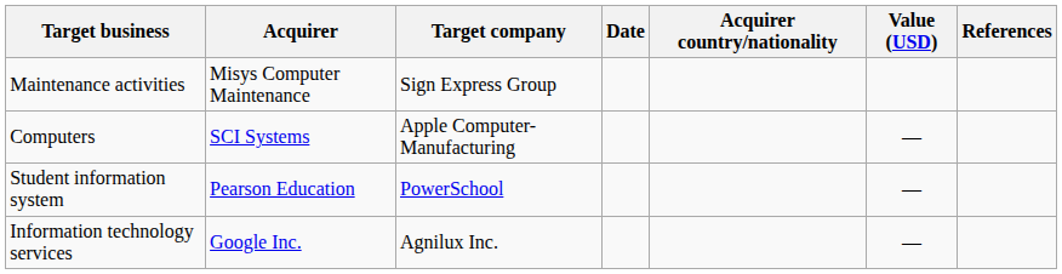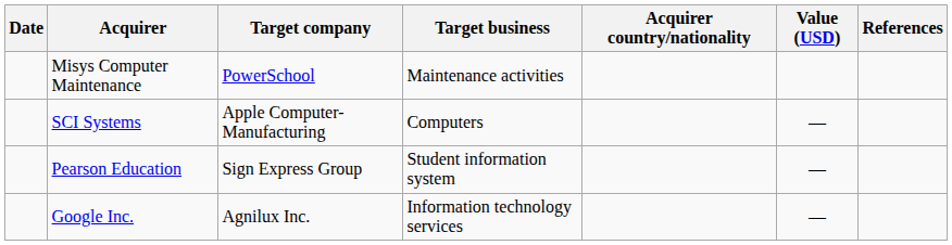columns swapped: Date <-> Target business
Misys Computer Maintenance | Target company: Sign Express Group -> PowerSchool
Pearson Education | Target company: PowerSchool -> Sign Express Group
